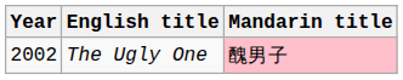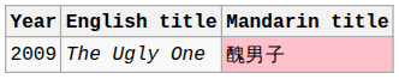The Ugly One | Year: 2002 -> 2009
